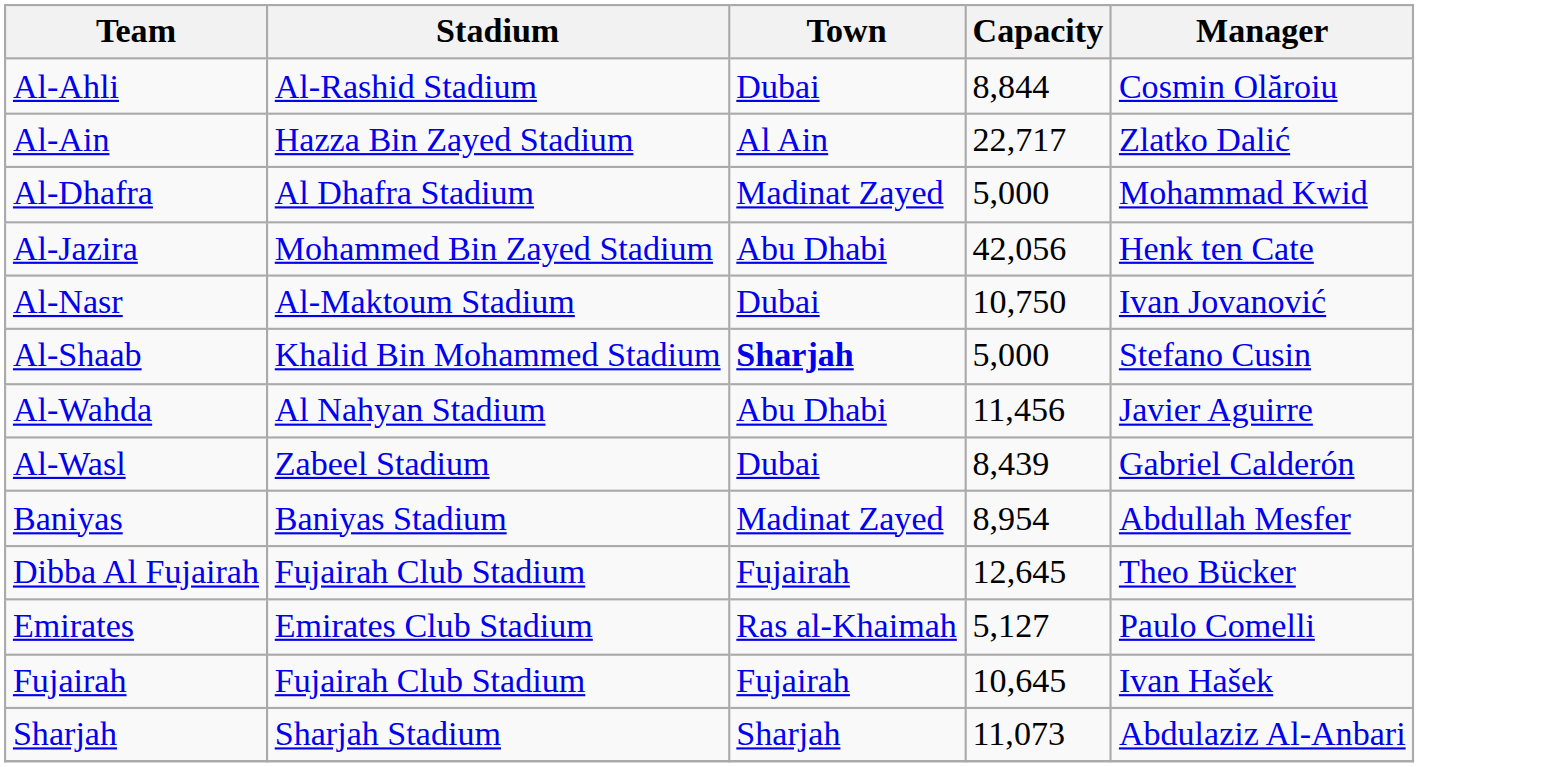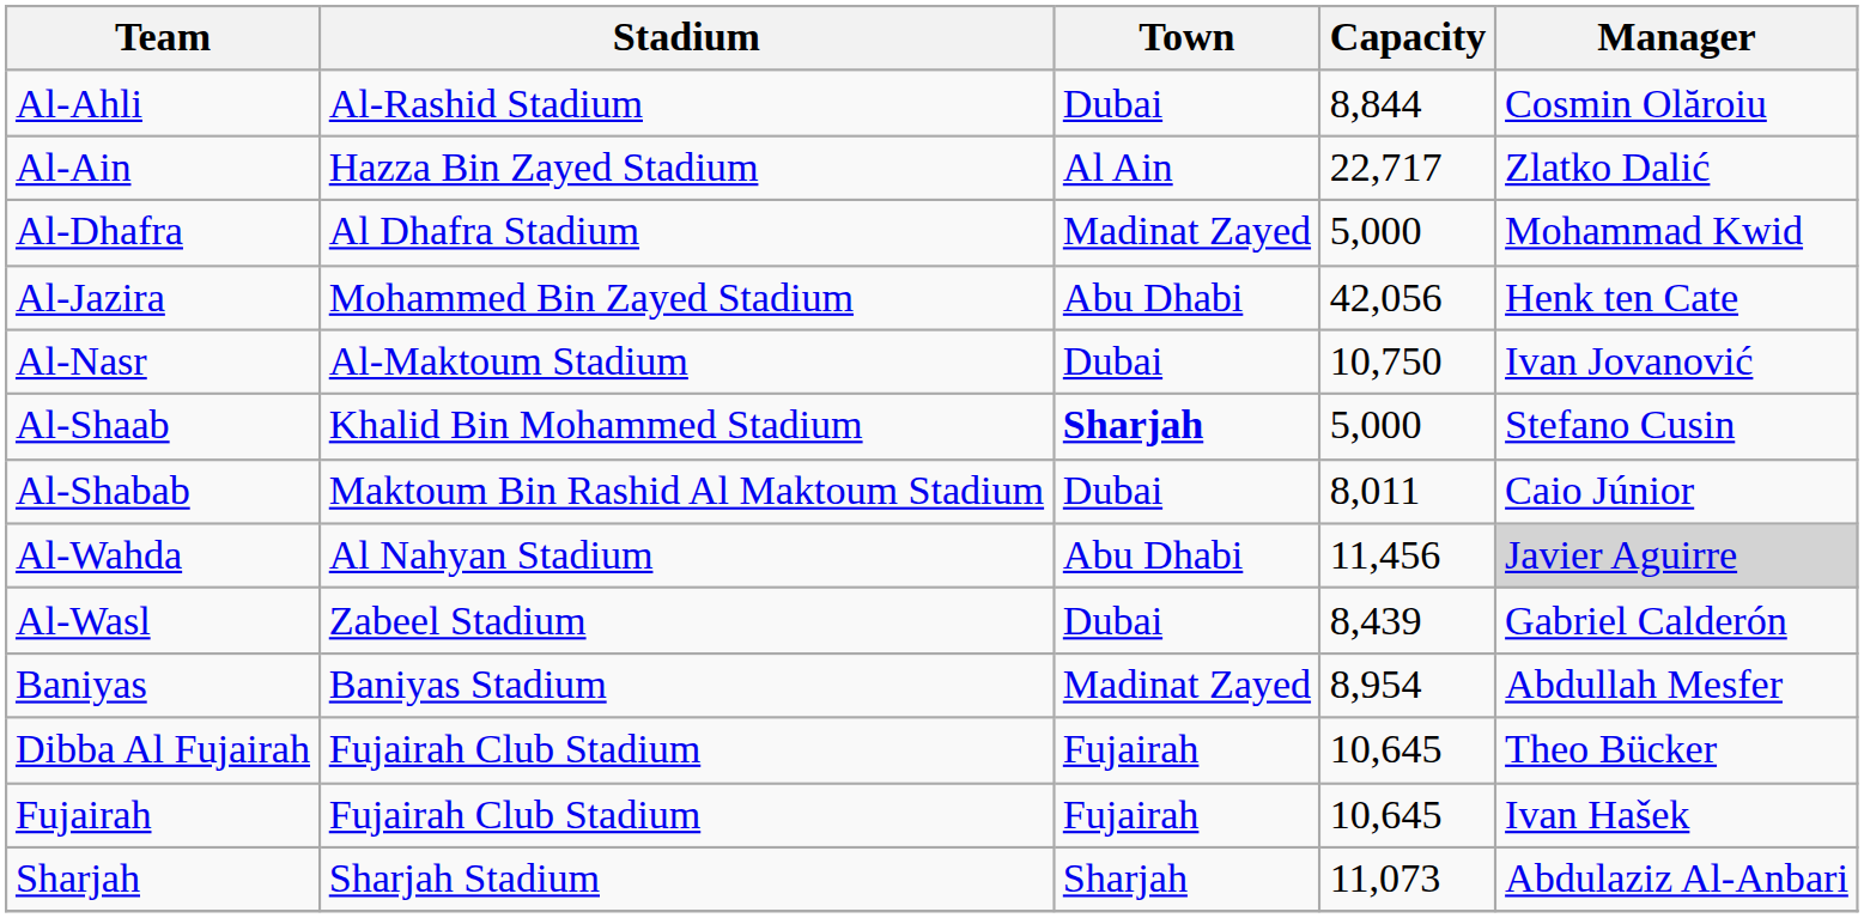+ row: Al-Shabab | Maktoum Bin Rashid Al Maktoum Stadium | Dubai | 8,011 | Caio Júnior
Al-Wahda | Manager: no background -> lightgrey background
Dibba Al Fujairah | Capacity: 12,645 -> 10,645
- row: Emirates | Emirates Club Stadium | Ras al-Khaimah | 5,127 | Paulo Comelli
